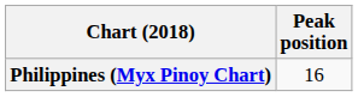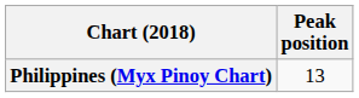Philippines (Myx Pinoy Chart) | Peak position: 16 -> 13
